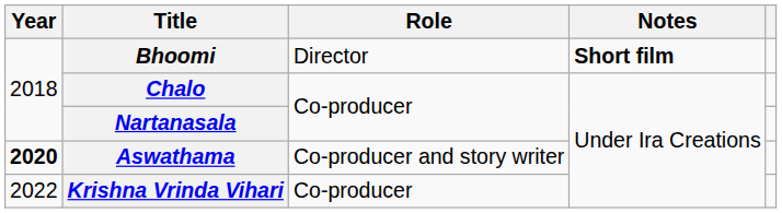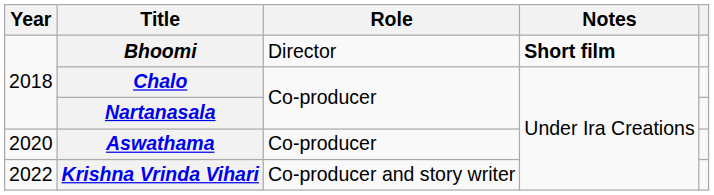Aswathama | Year: bold -> normal
Aswathama | Role: Co-producer and story writer -> Co-producer
Krishna Vrinda Vihari | Role: Co-producer -> Co-producer and story writer
